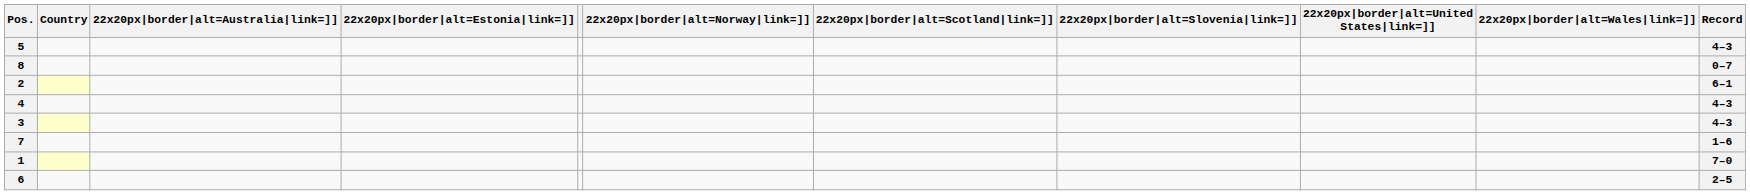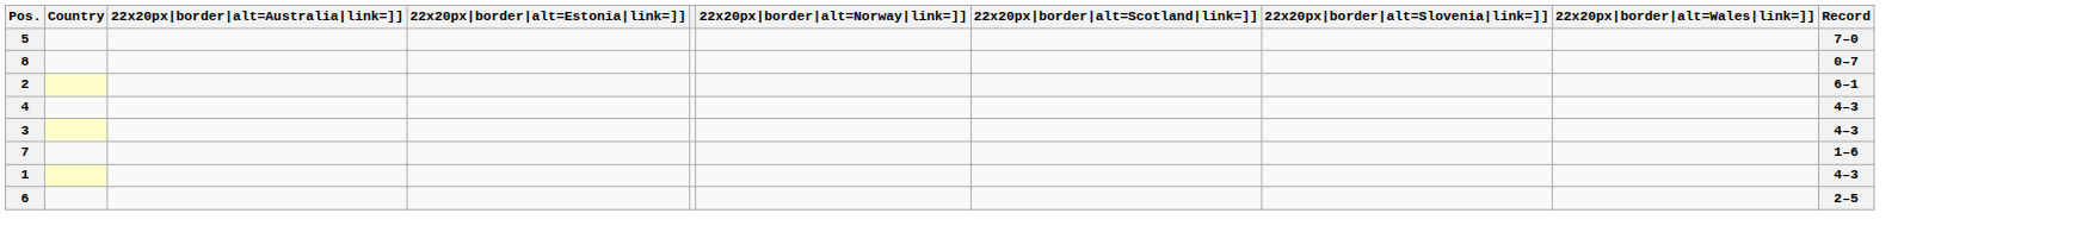- column: 22x20px|border|alt=United States|link=]]
5 | Record: 4–3 -> 7–0
1 | Record: 7–0 -> 4–3
